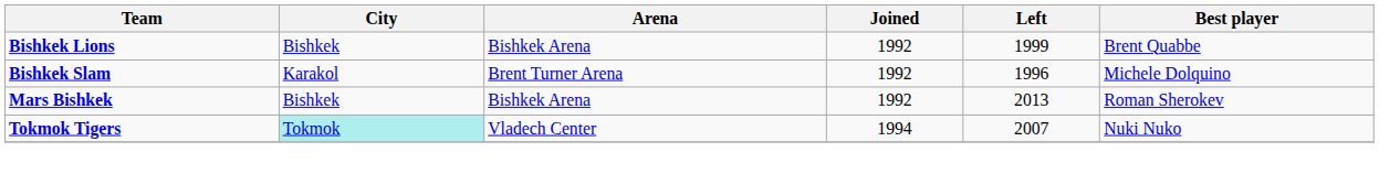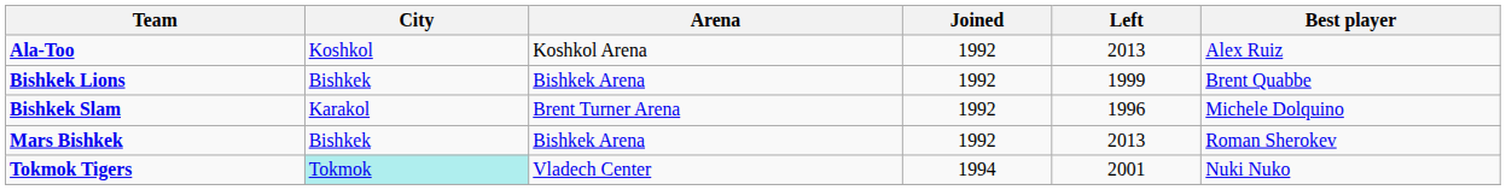+ row: Ala-Too | Koshkol | Koshkol Arena | 1992 | 2013 | Alex Ruiz
Tokmok Tigers | Left: 2007 -> 2001
